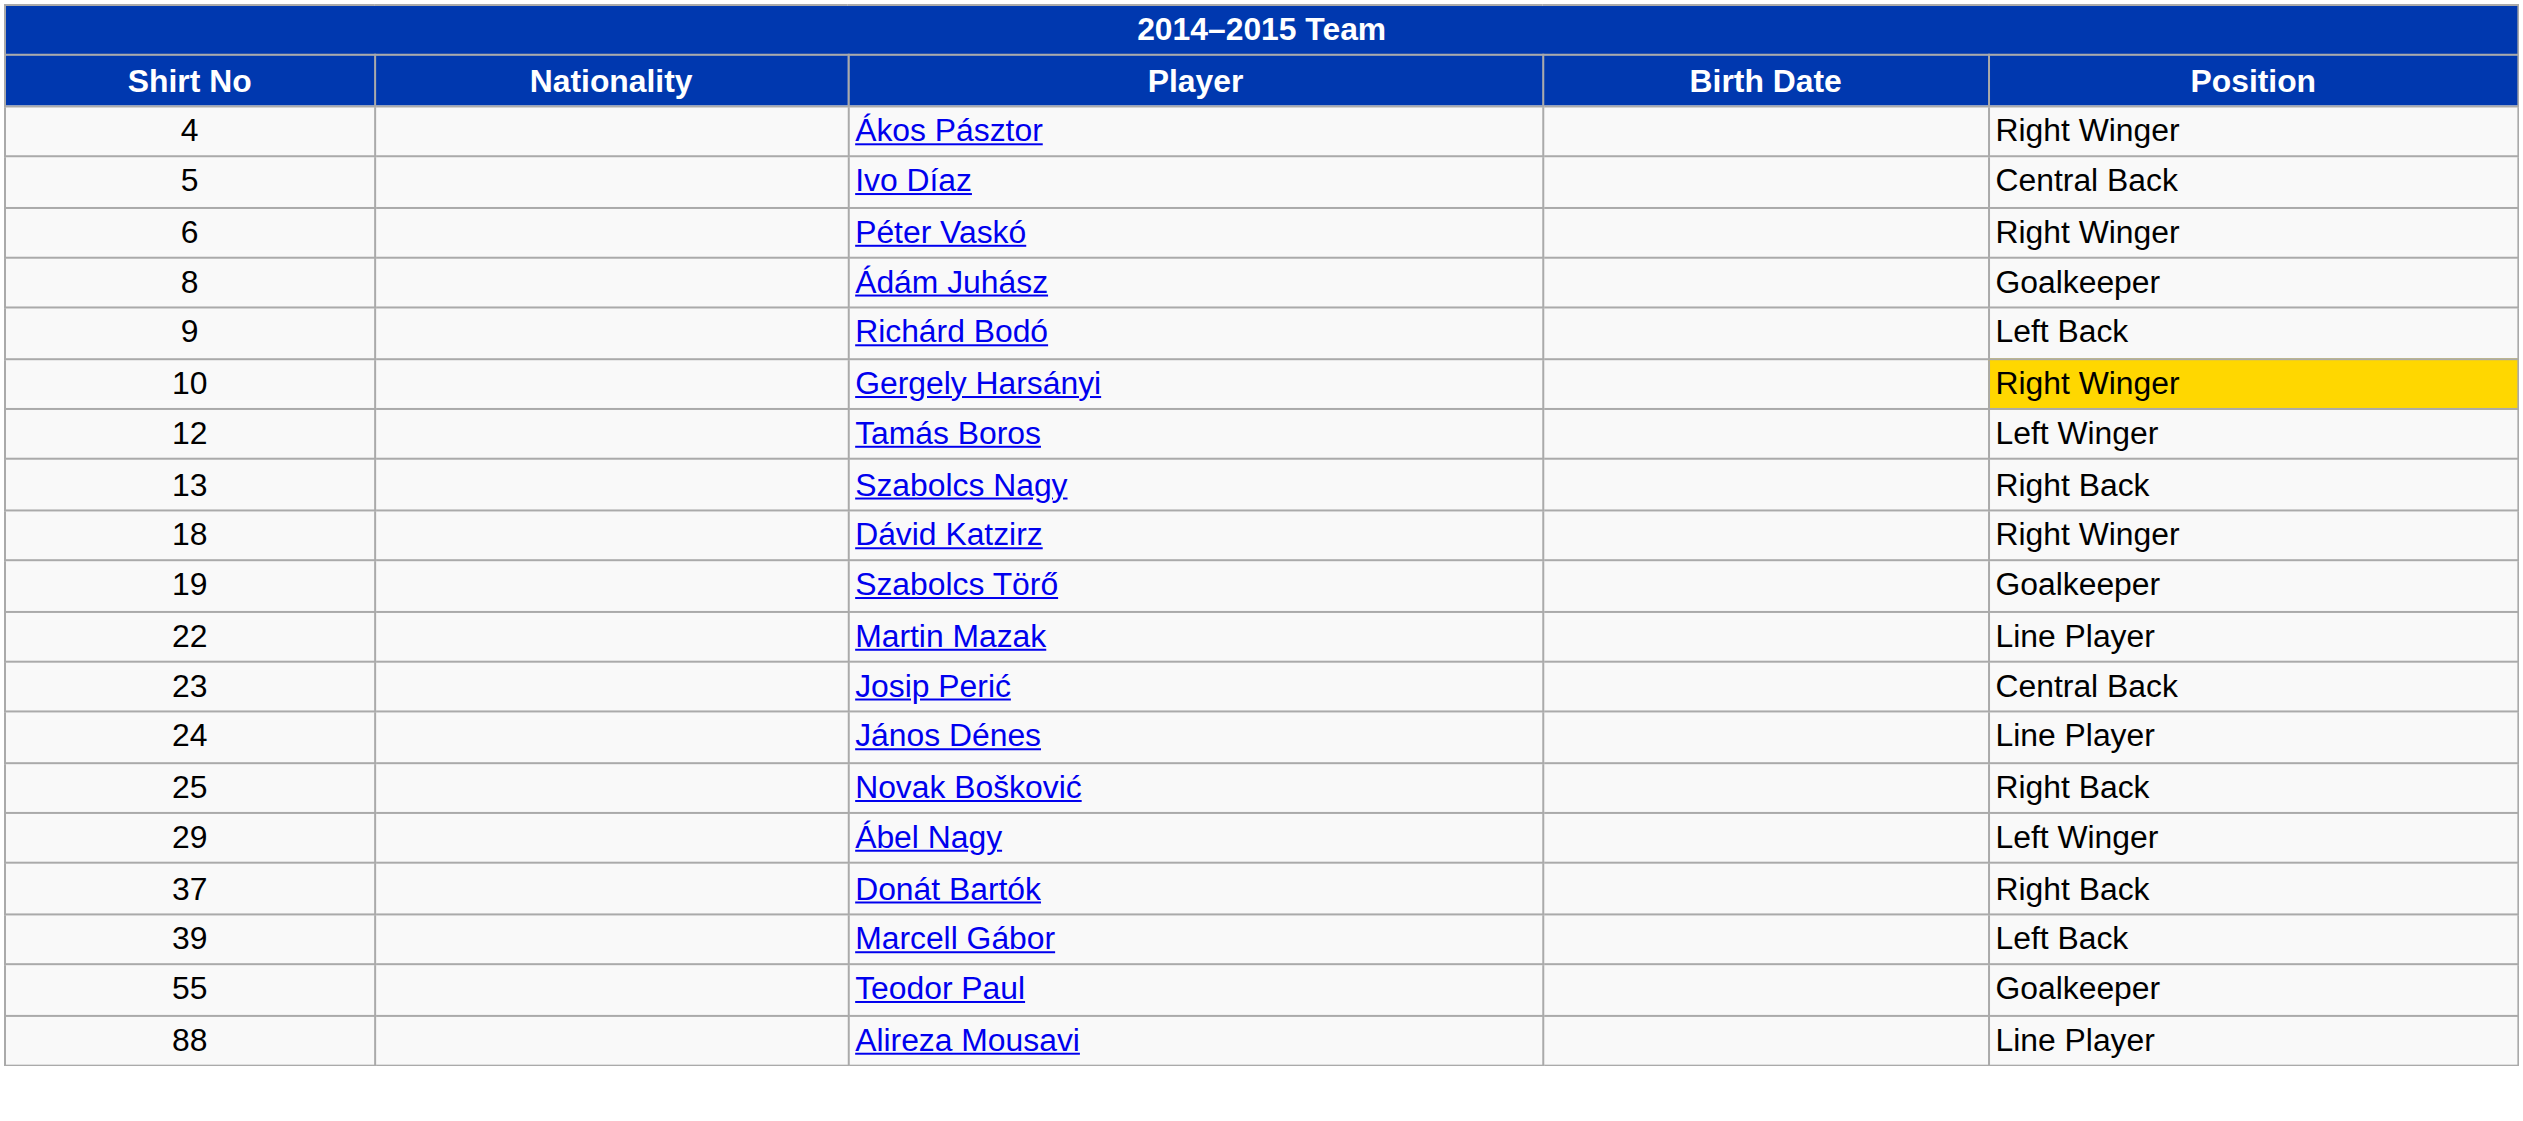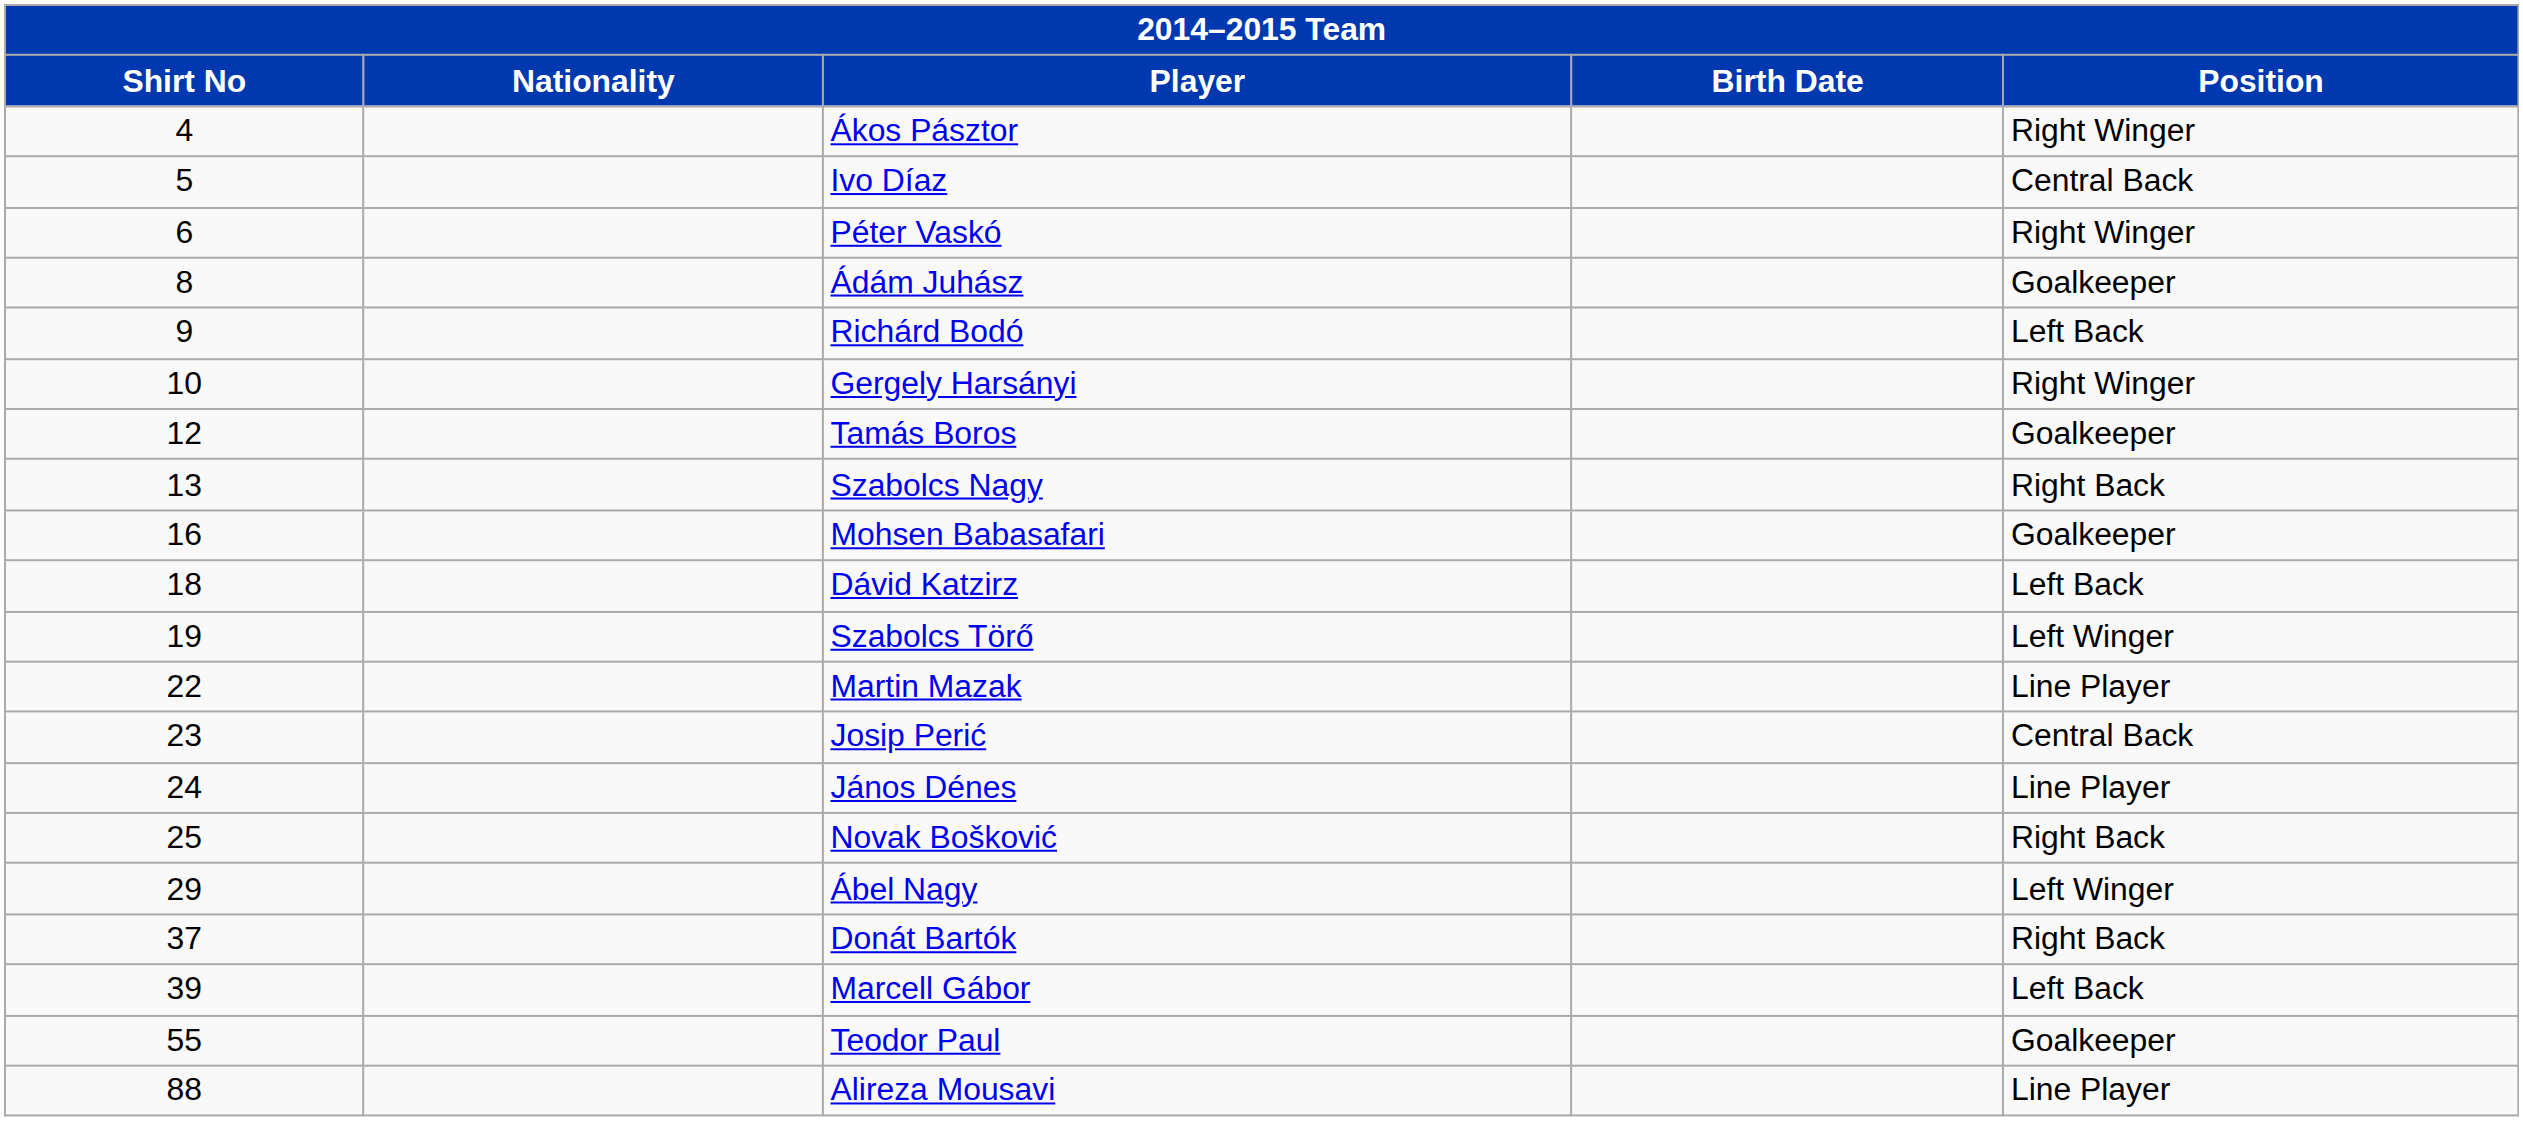Gergely Harsányi | Position: gold background -> no background
Tamás Boros | Position: Left Winger -> Goalkeeper
+ row: 16 | Mohsen Babasafari | Goalkeeper
Dávid Katzirz | Position: Right Winger -> Left Back
Szabolcs Törő | Position: Goalkeeper -> Left Winger
